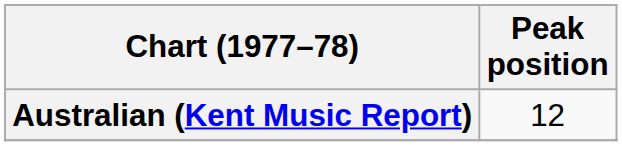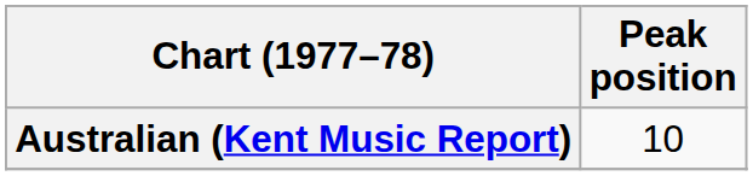Australian (Kent Music Report) | Peak position: 12 -> 10
